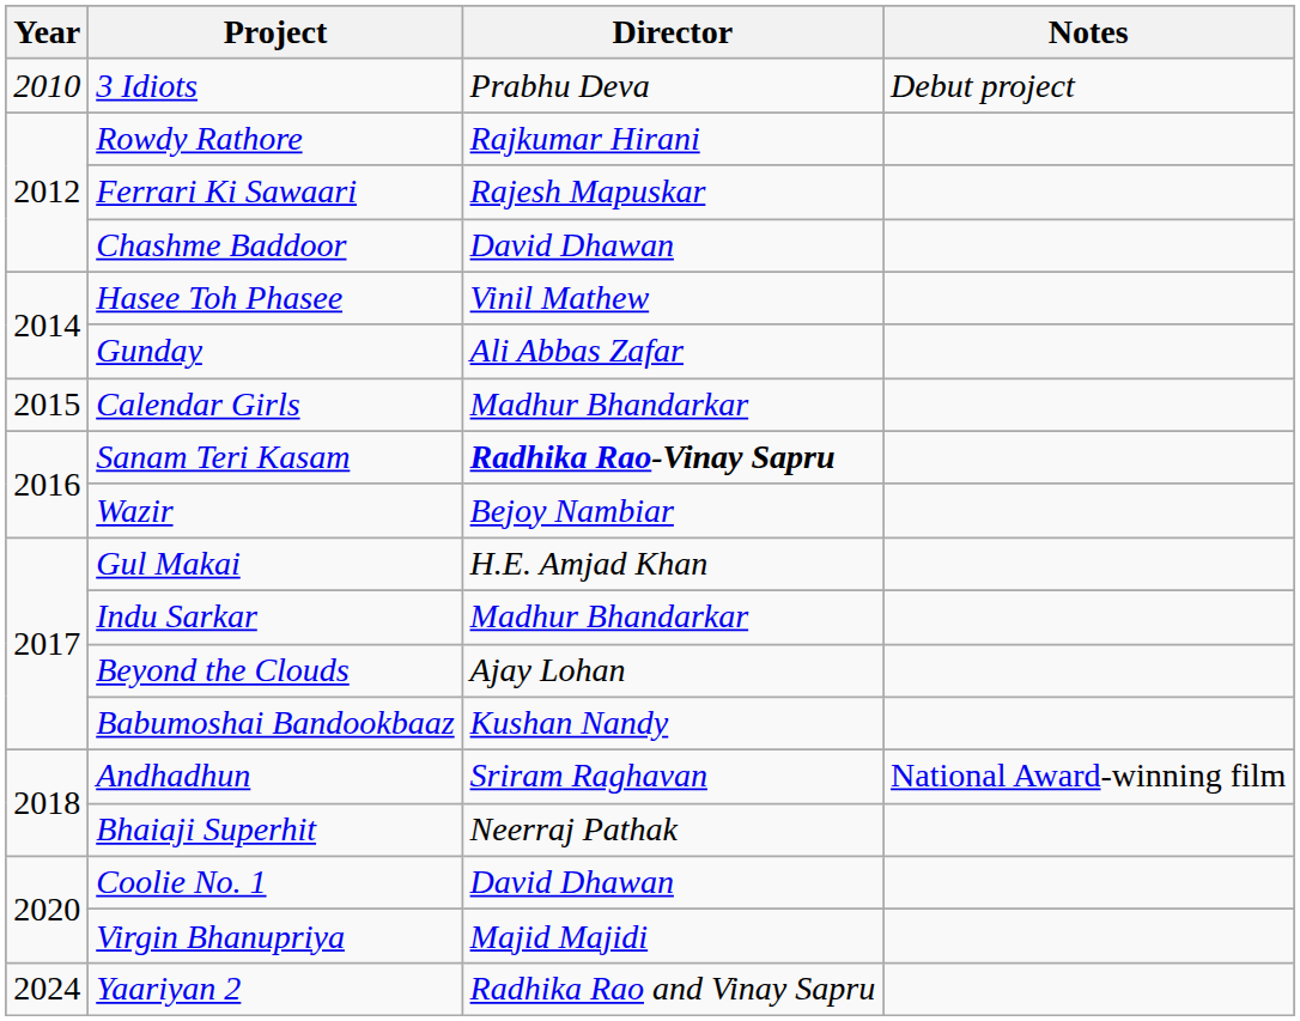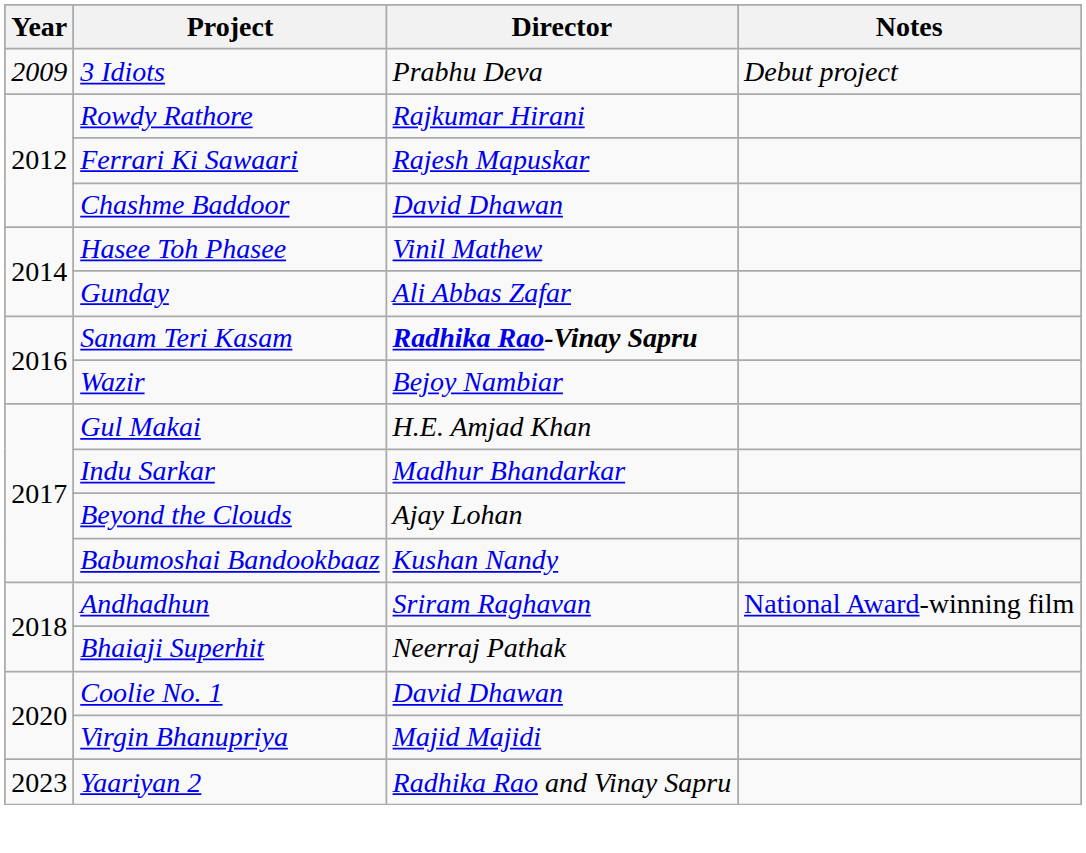3 Idiots | Year: 2010 -> 2009
- row: 2015 | Calendar Girls | Madhur Bhandarkar
Yaariyan 2 | Year: 2024 -> 2023
